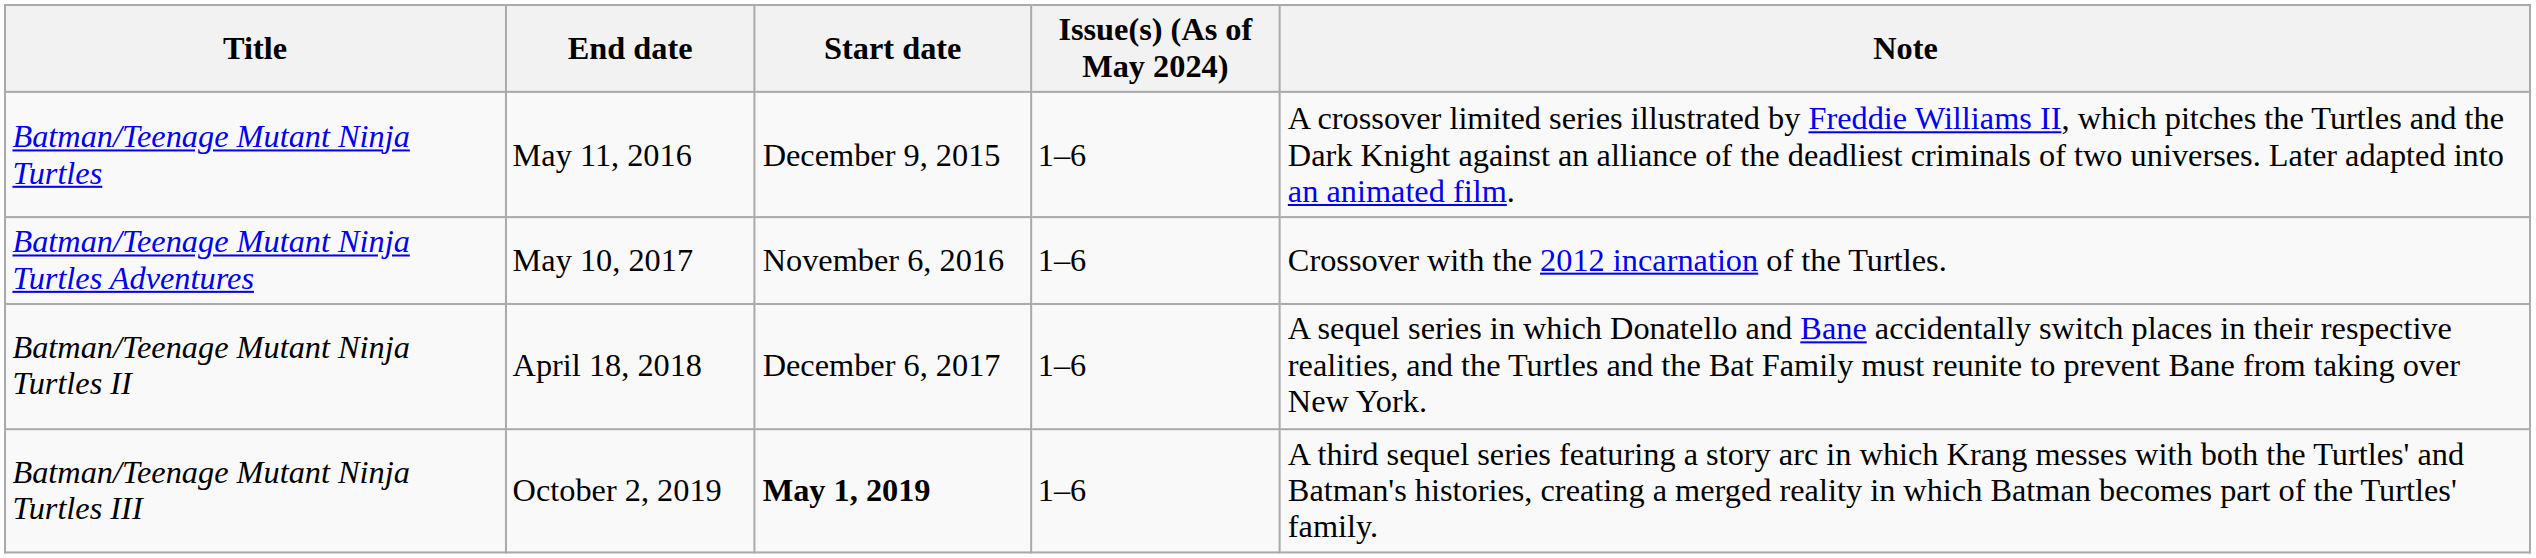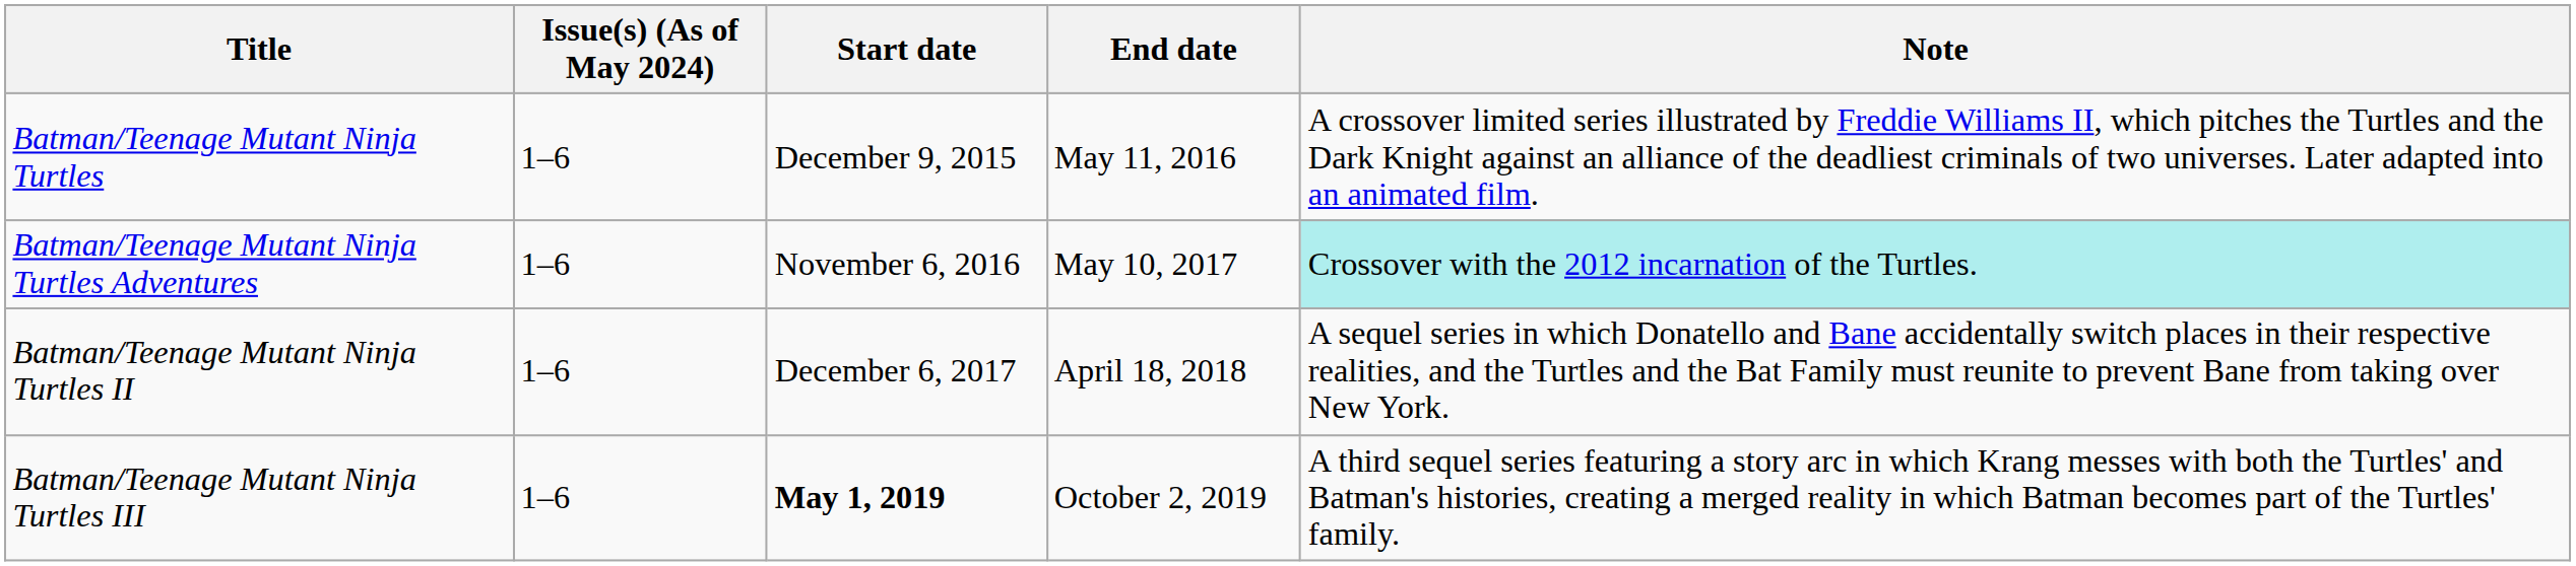columns swapped: Issue(s) (As of May 2024) <-> End date
Batman/Teenage Mutant Ninja Turtles Adventures | Note: no background -> paleturquoise background
